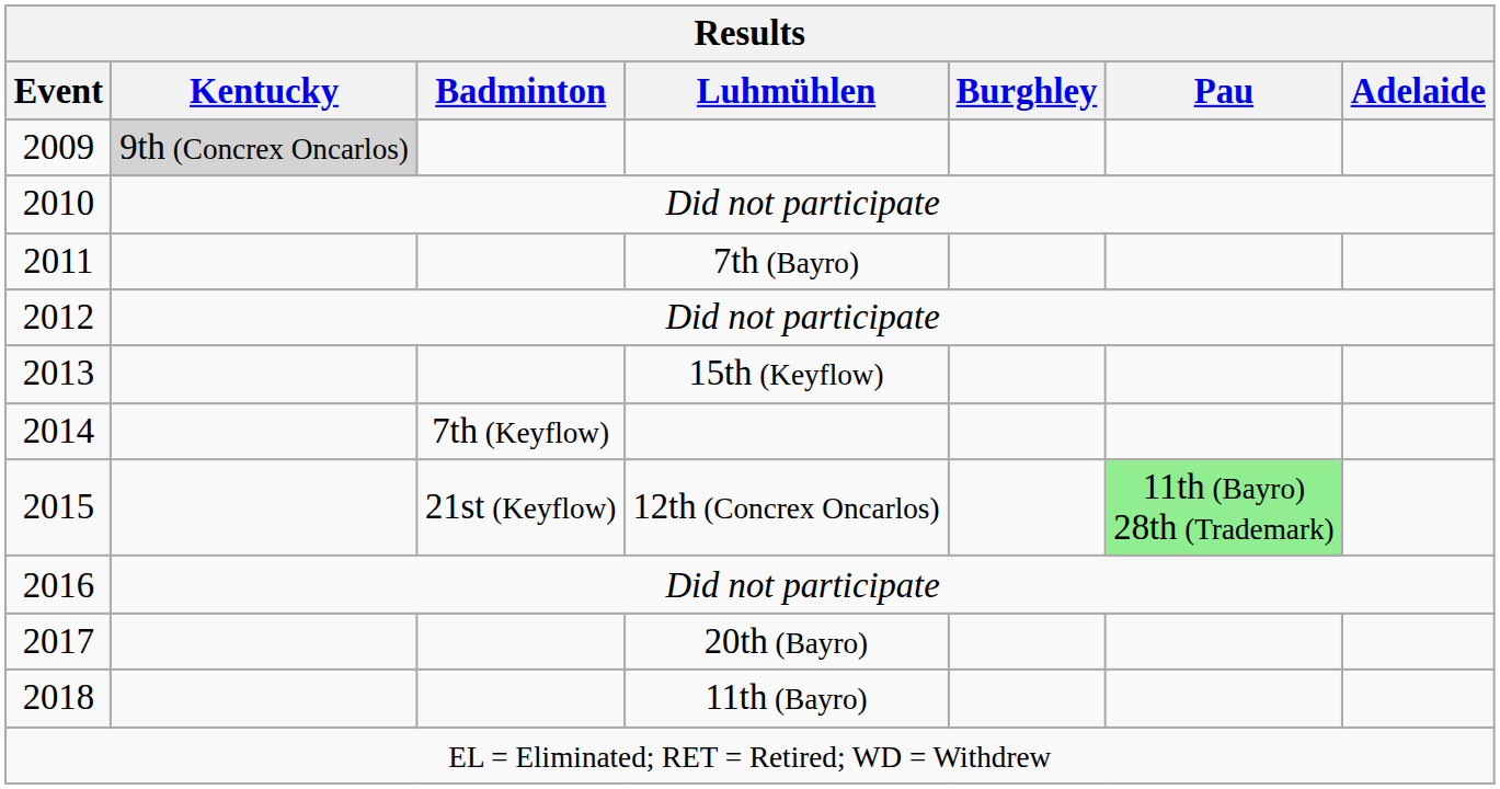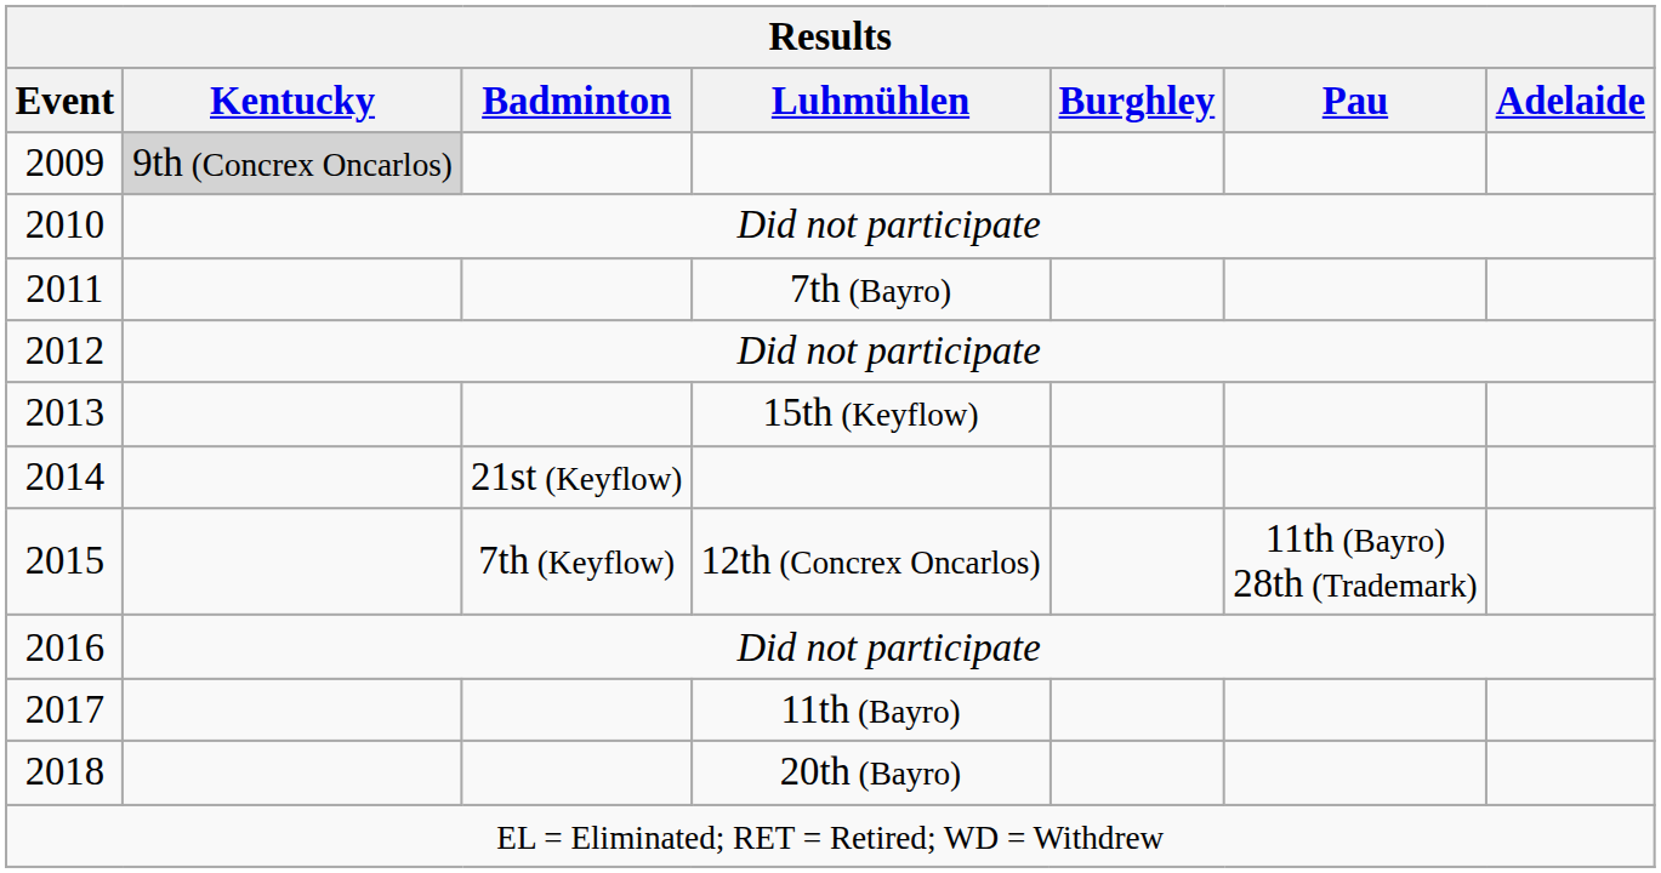2014 | Badminton: 7th (Keyflow) -> 21st (Keyflow)
2015 | Badminton: 21st (Keyflow) -> 7th (Keyflow)
2015 | Pau: lightgreen background -> no background
2017 | Luhmühlen: 20th (Bayro) -> 11th (Bayro)
2018 | Luhmühlen: 11th (Bayro) -> 20th (Bayro)
